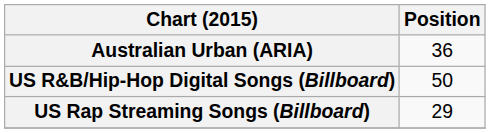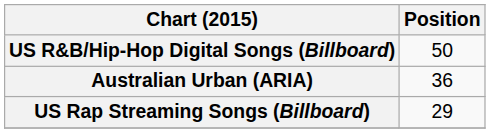rows swapped: Australian Urban (ARIA) <-> US R&B/Hip-Hop Digital Songs (Billboard)
